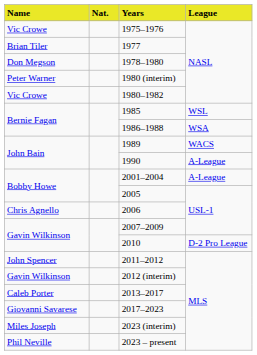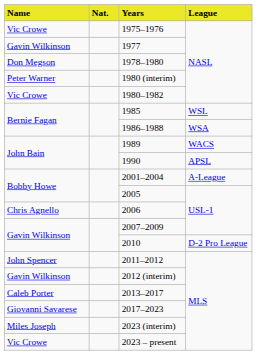1977 | Name: Brian Tiler -> Gavin Wilkinson
1990 | League: A-League -> APSL
2023 – present | Name: Phil Neville -> Vic Crowe
